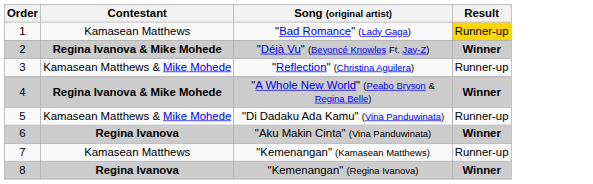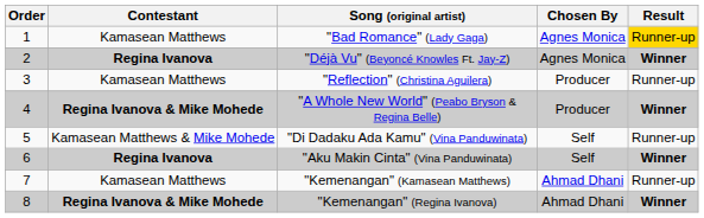+ column: Chosen By | Agnes Monica | Agnes Monica | Producer | Producer | Self | Self | Ahmad Dhani | Ahmad Dhani
"Déjà Vu" (Beyoncé Knowles Ft. Jay-Z) | Contestant: Regina Ivanova & Mike Mohede -> Regina Ivanova
"Reflection" (Christina Aguilera) | Contestant: Kamasean Matthews & Mike Mohede -> Kamasean Matthews
"Kemenangan" (Regina Ivanova) | Contestant: Regina Ivanova -> Regina Ivanova & Mike Mohede
